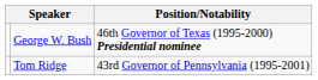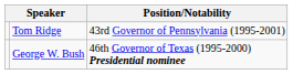rows swapped: Tom Ridge <-> George W. Bush
